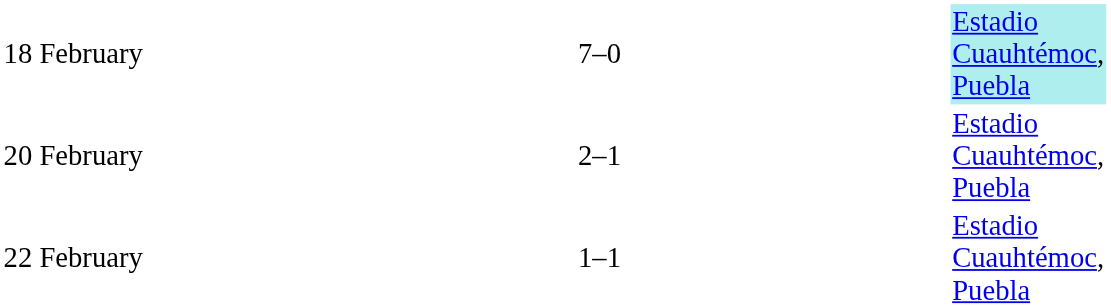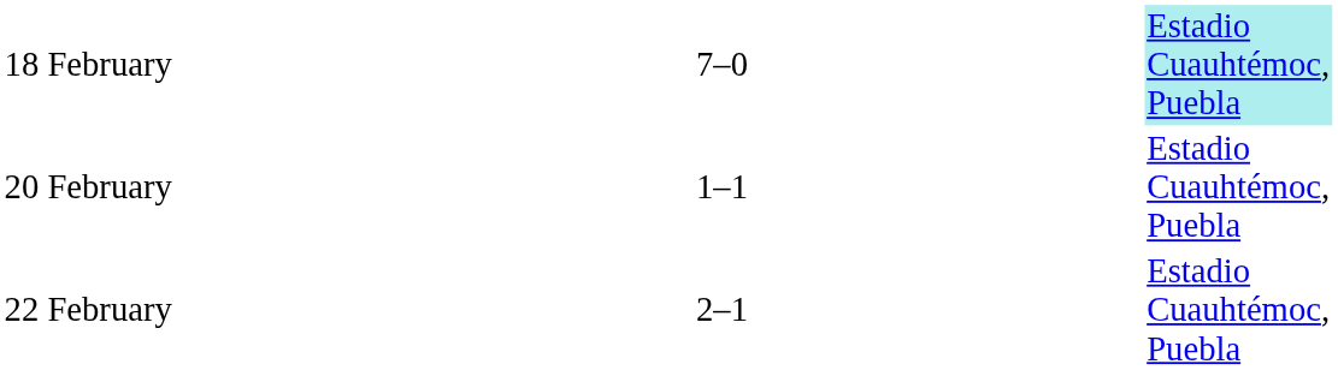20 February | column 3: 2–1 -> 1–1
22 February | column 3: 1–1 -> 2–1
